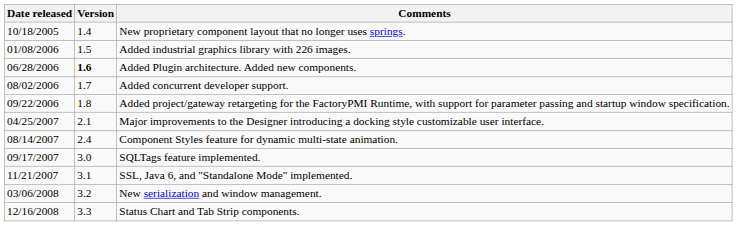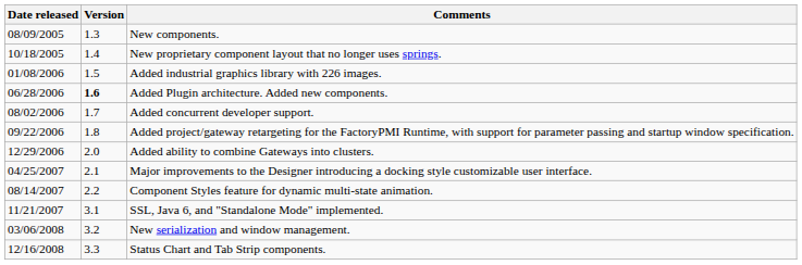+ row: 08/09/2005 | 1.3 | New components.
+ row: 12/29/2006 | 2.0 | Added ability to combine Gateways into clusters.
Component Styles feature for dynamic multi-state animation. | Version: 2.4 -> 2.2
- row: 09/17/2007 | 3.0 | SQLTags feature implemented.
